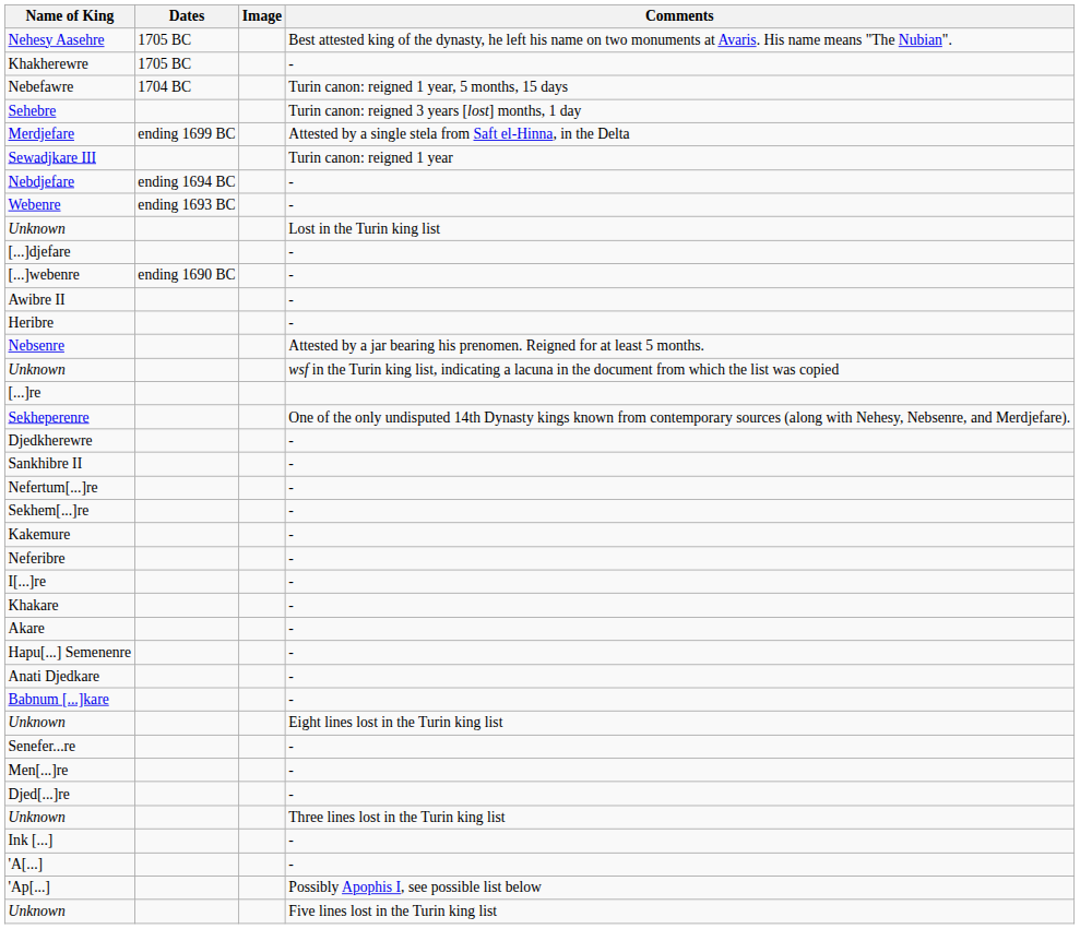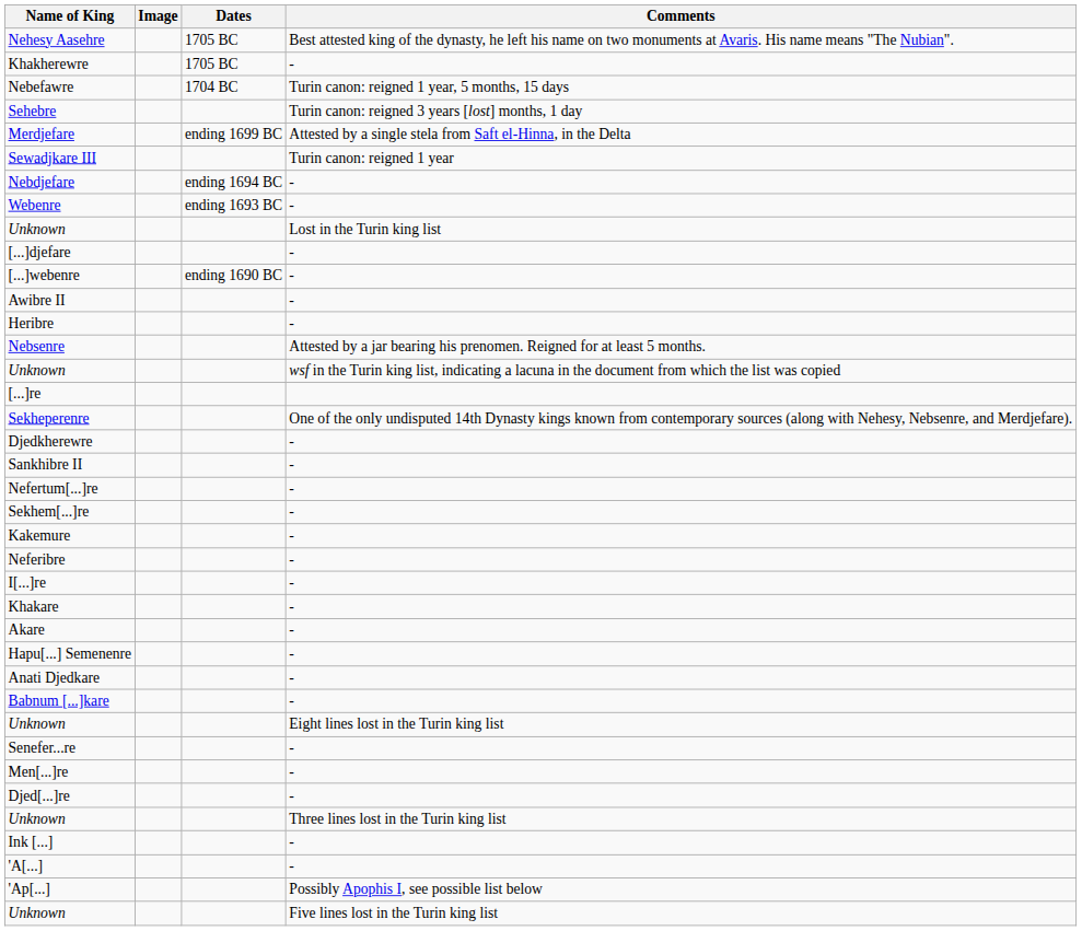columns swapped: Image <-> Dates
